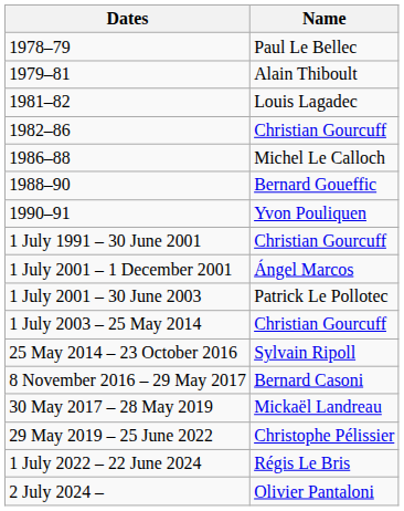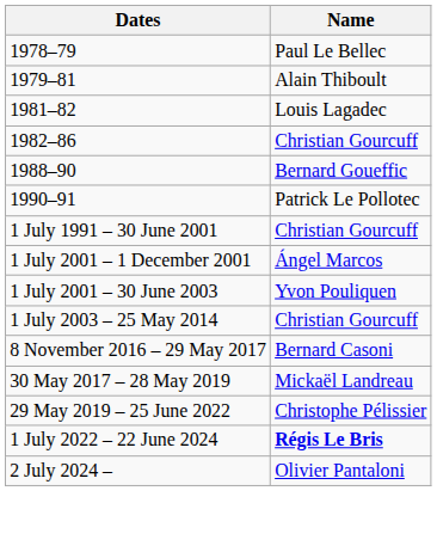- row: 1986–88 | Michel Le Calloch
1990–91 | Name: Yvon Pouliquen -> Patrick Le Pollotec
1 July 2001 – 30 June 2003 | Name: Patrick Le Pollotec -> Yvon Pouliquen
- row: 25 May 2014 – 23 October 2016 | Sylvain Ripoll
1 July 2022 – 22 June 2024 | Name: normal -> bold
